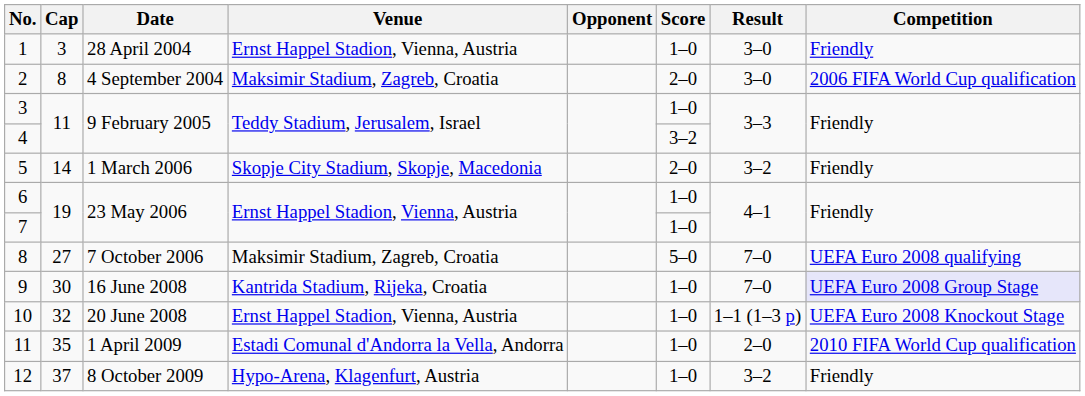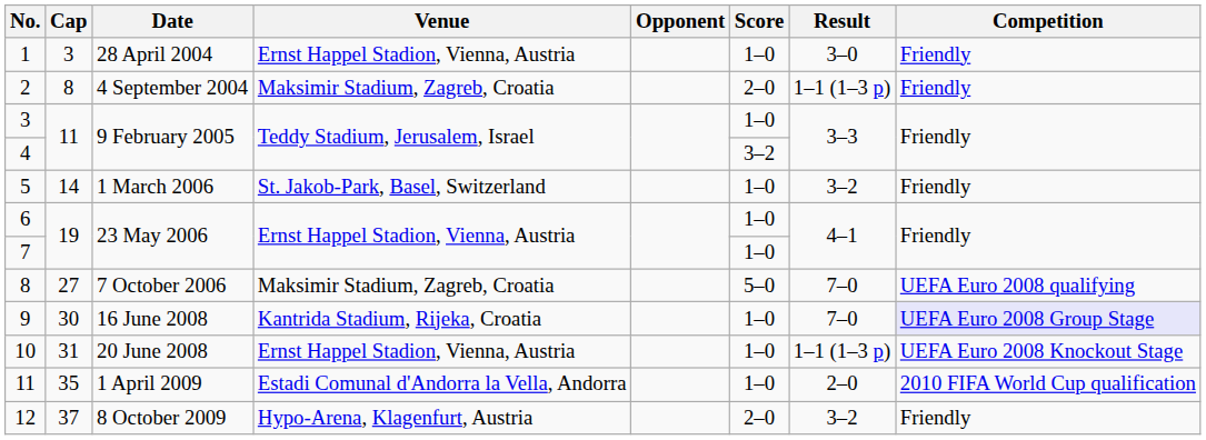2 | Result: 3–0 -> 1–1 (1–3 p)
2 | Competition: 2006 FIFA World Cup qualification -> Friendly
5 | Venue: Skopje City Stadium, Skopje, Macedonia -> St. Jakob-Park, Basel, Switzerland
5 | Score: 2–0 -> 1–0
10 | Cap: 32 -> 31
12 | Score: 1–0 -> 2–0
